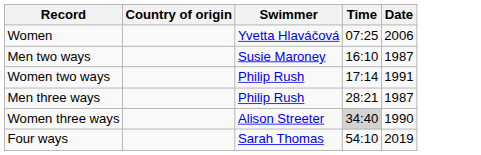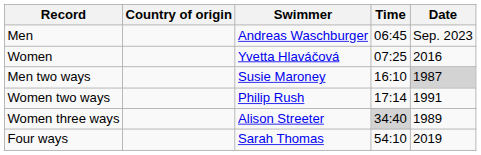+ row: Men | Andreas Waschburger | 06:45 | Sep. 2023
Women | Date: 2006 -> 2016
Men two ways | Date: no background -> lightgrey background
- row: Men three ways | Philip Rush | 28:21 | 1987
Women three ways | Date: 1990 -> 1989
